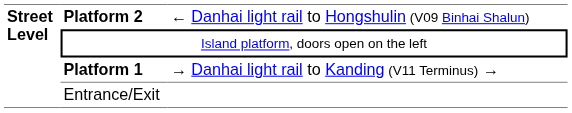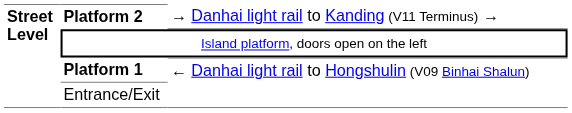Platform 2 | column 3: ← Danhai light rail to Hongshulin (V09 Binhai Shalun) -> → Danhai light rail to Kanding (V11 Terminus) →
Platform 1 | column 3: → Danhai light rail to Kanding (V11 Terminus) → -> ← Danhai light rail to Hongshulin (V09 Binhai Shalun)
